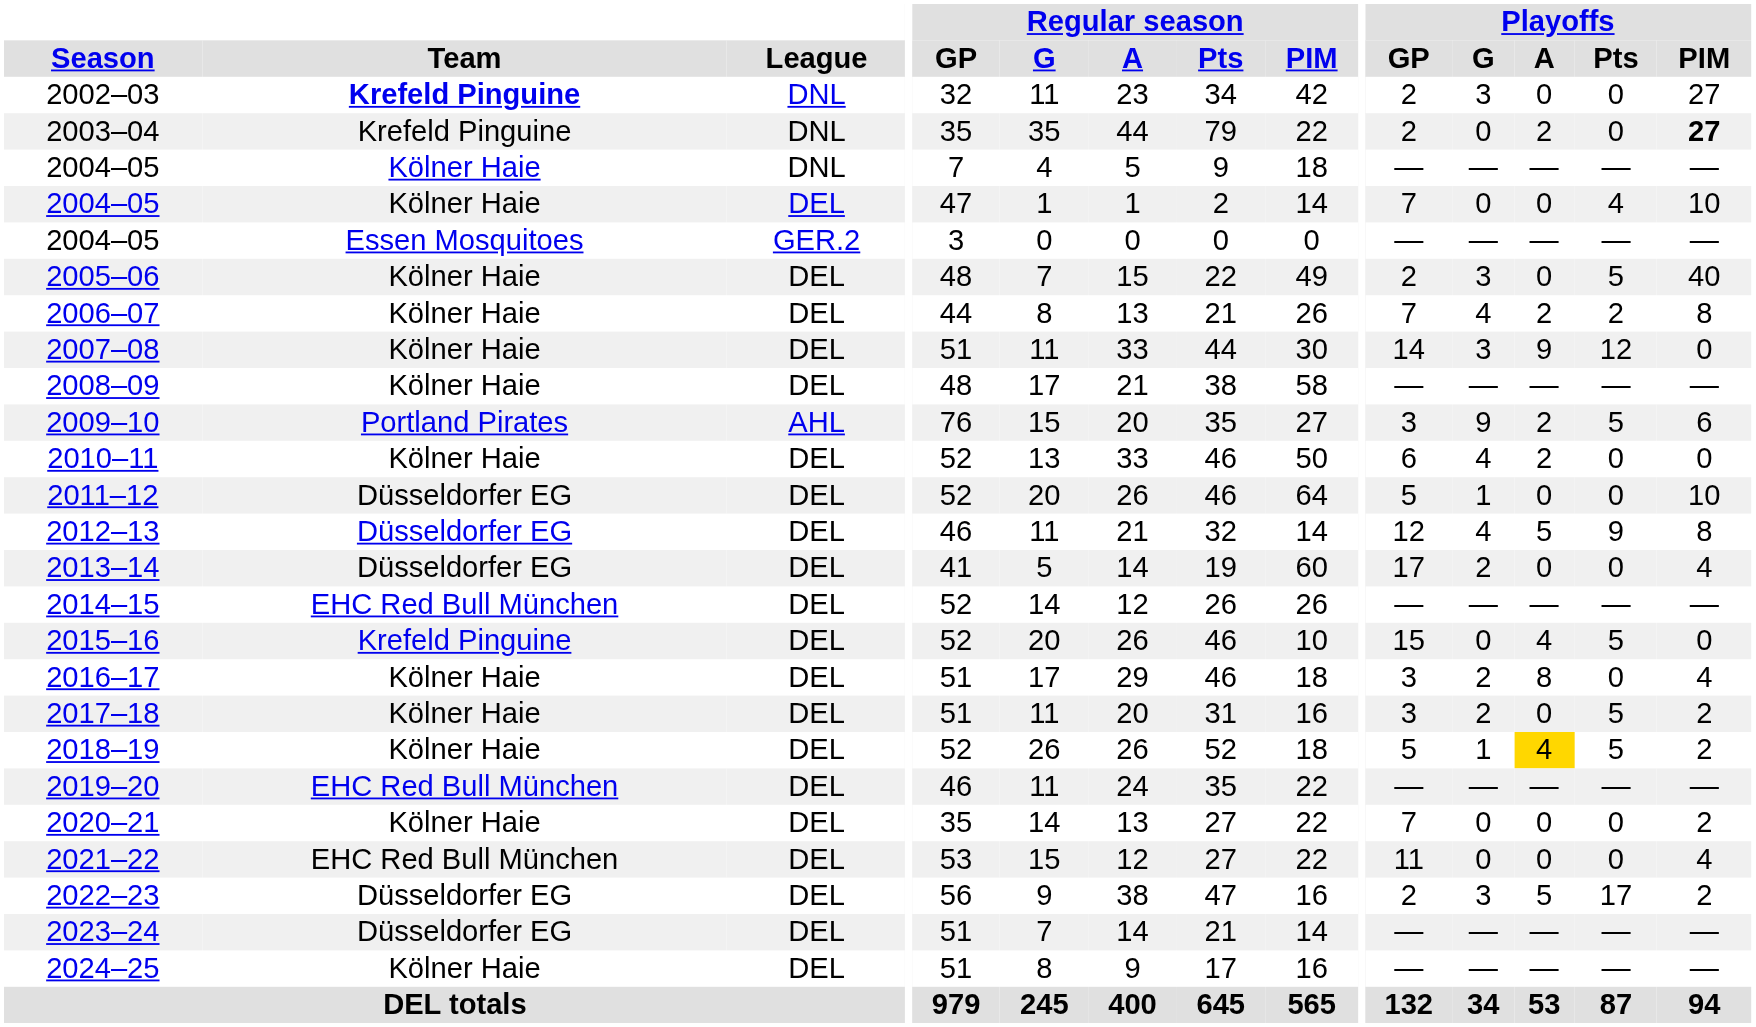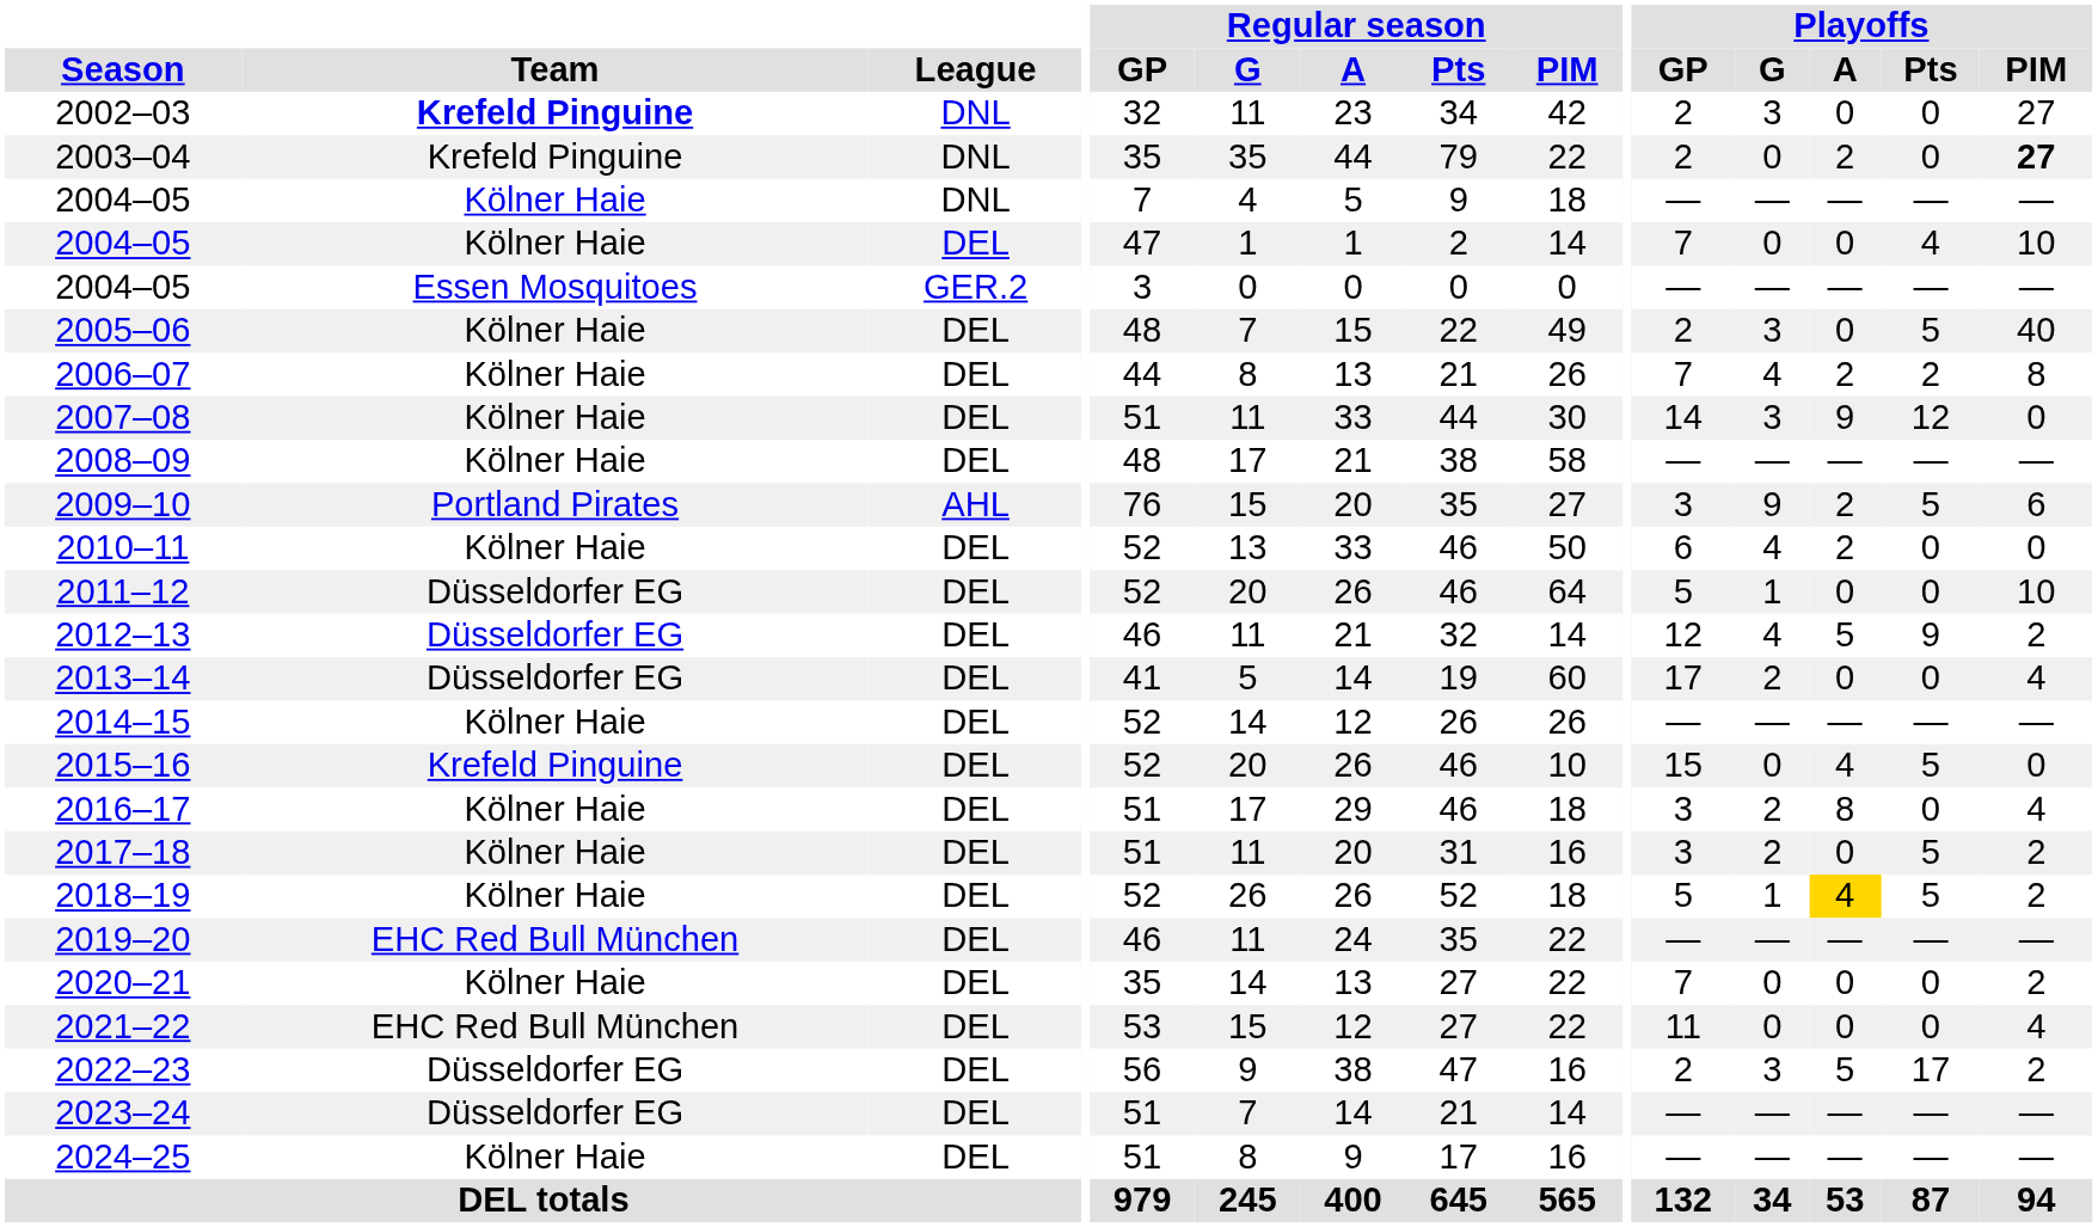2012–13 | Playoffs / PIM: 8 -> 2
2014–15 | Team: EHC Red Bull München -> Kölner Haie
